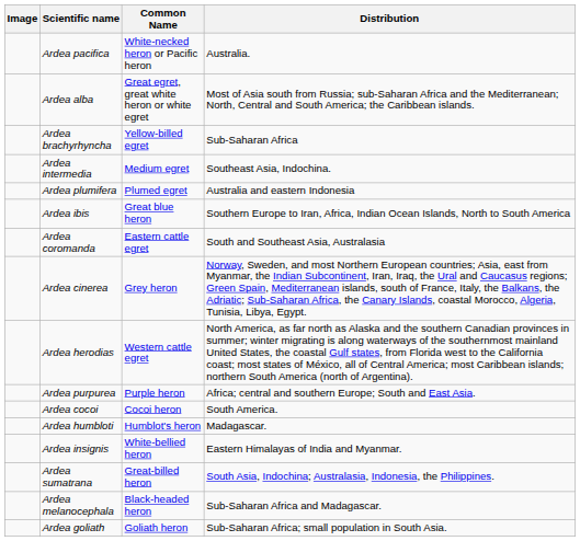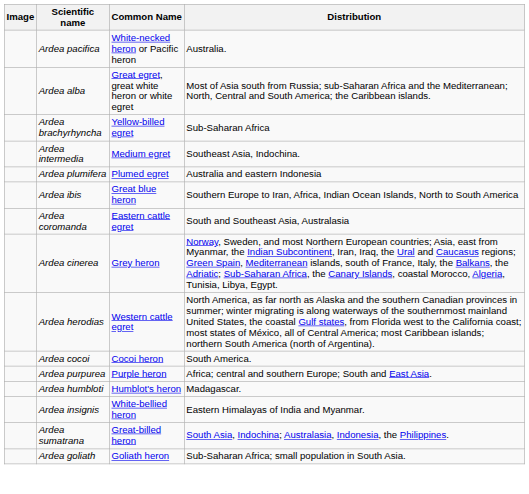rows swapped: Ardea cocoi <-> Ardea purpurea
- row: Ardea melanocephala | Black-headed heron | Sub-Saharan Africa and Madagascar.
